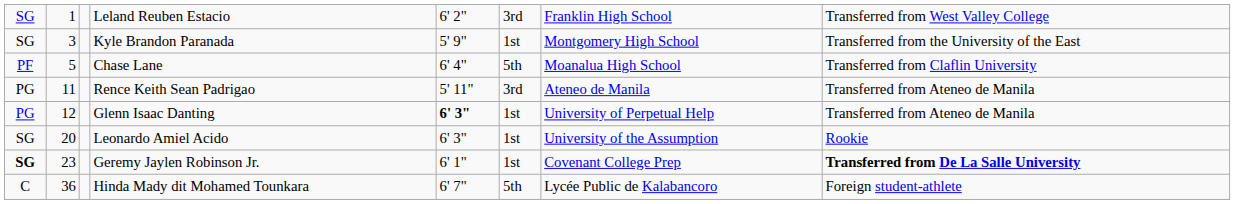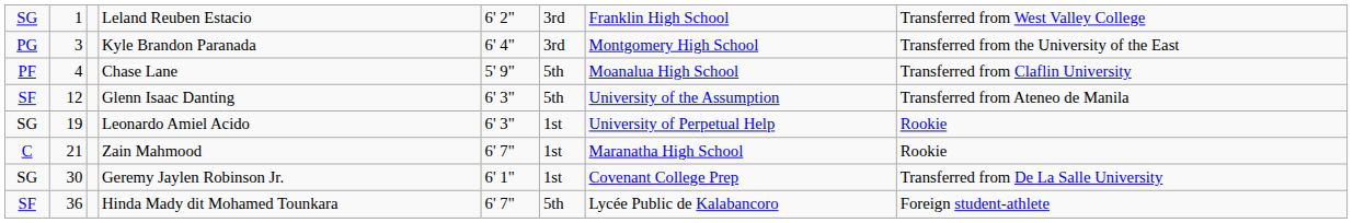Kyle Brandon Paranada | column 1: SG -> PG
Kyle Brandon Paranada | column 5: 5' 9" -> 6' 4"
Kyle Brandon Paranada | column 6: 1st -> 3rd
Chase Lane | column 2: 5 -> 4
Chase Lane | column 5: 6' 4" -> 5' 9"
- row: PG | 11 | Rence Keith Sean Padrigao | 5' 11" | 3rd | Ateneo de Manila | Transferred from Ateneo de Manila
Glenn Isaac Danting | column 1: PG -> SF
Glenn Isaac Danting | column 5: bold -> normal
Glenn Isaac Danting | column 6: 1st -> 5th
Glenn Isaac Danting | column 7: University of Perpetual Help -> University of the Assumption
Leonardo Amiel Acido | column 2: 20 -> 19
Leonardo Amiel Acido | column 7: University of the Assumption -> University of Perpetual Help
+ row: C | 21 | Zain Mahmood | 6' 7" | 1st | Maranatha High School | Rookie
Geremy Jaylen Robinson Jr. | column 1: bold -> normal
Geremy Jaylen Robinson Jr. | column 2: 23 -> 30
Geremy Jaylen Robinson Jr. | column 8: bold -> normal
Hinda Mady dit Mohamed Tounkara | column 1: C -> SF
